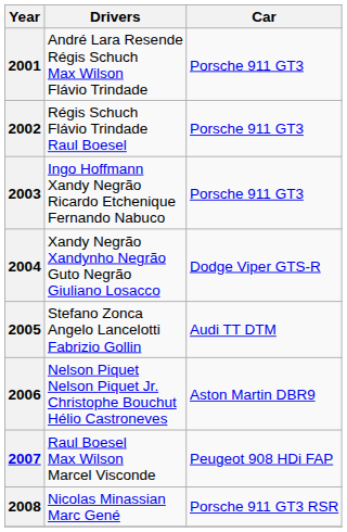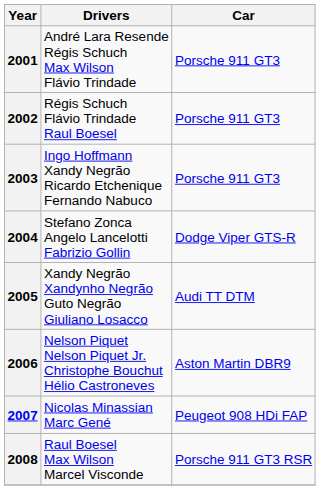2004 | Drivers: Xandy Negrão Xandynho Negrão Guto Negrão Giuliano Losacco -> Stefano Zonca Angelo Lancelotti Fabrizio Gollin
2005 | Drivers: Stefano Zonca Angelo Lancelotti Fabrizio Gollin -> Xandy Negrão Xandynho Negrão Guto Negrão Giuliano Losacco
2007 | Drivers: Raul Boesel Max Wilson Marcel Visconde -> Nicolas Minassian Marc Gené
2008 | Drivers: Nicolas Minassian Marc Gené -> Raul Boesel Max Wilson Marcel Visconde
